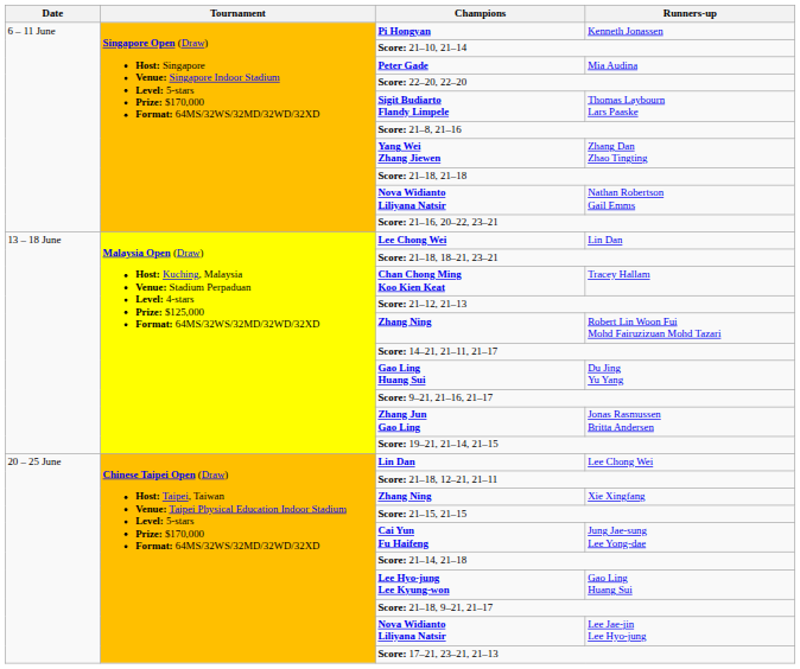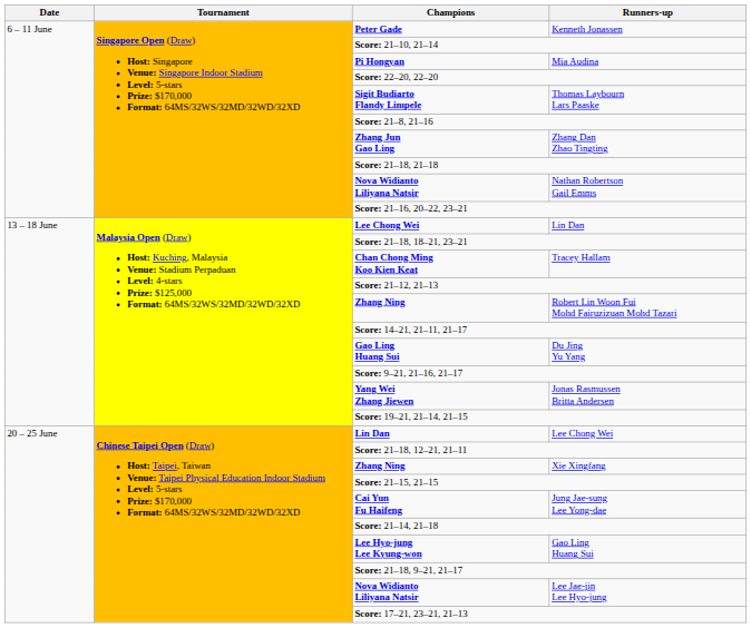Kenneth Jonassen | Champions: Pi Hongyan -> Peter Gade
Mia Audina | Champions: Peter Gade -> Pi Hongyan
Zhang Dan Zhao Tingting | Champions: Yang Wei Zhang Jiewen -> Zhang Jun Gao Ling
Jonas Rasmussen Britta Andersen | Champions: Zhang Jun Gao Ling -> Yang Wei Zhang Jiewen
